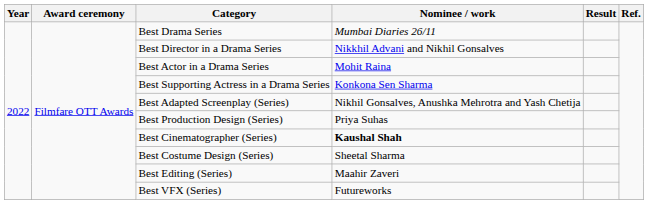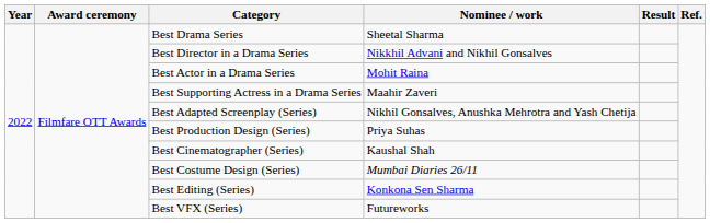Best Drama Series | Nominee / work: Mumbai Diaries 26/11 -> Sheetal Sharma
Best Supporting Actress in a Drama Series | Nominee / work: Konkona Sen Sharma -> Maahir Zaveri
Best Cinematographer (Series) | Nominee / work: bold -> normal
Best Costume Design (Series) | Nominee / work: Sheetal Sharma -> Mumbai Diaries 26/11
Best Editing (Series) | Nominee / work: Maahir Zaveri -> Konkona Sen Sharma
